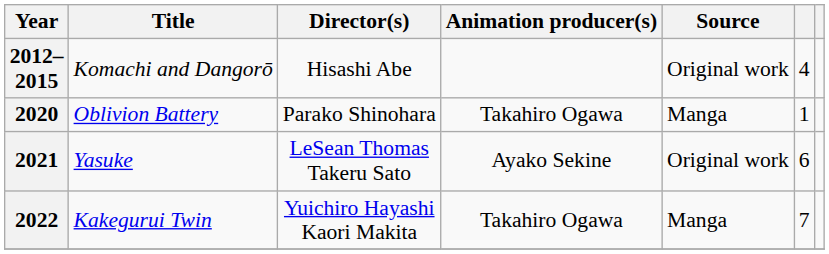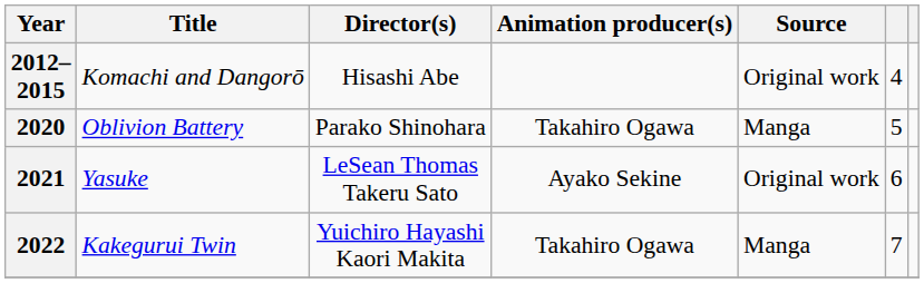2020 | column 6: 1 -> 5
